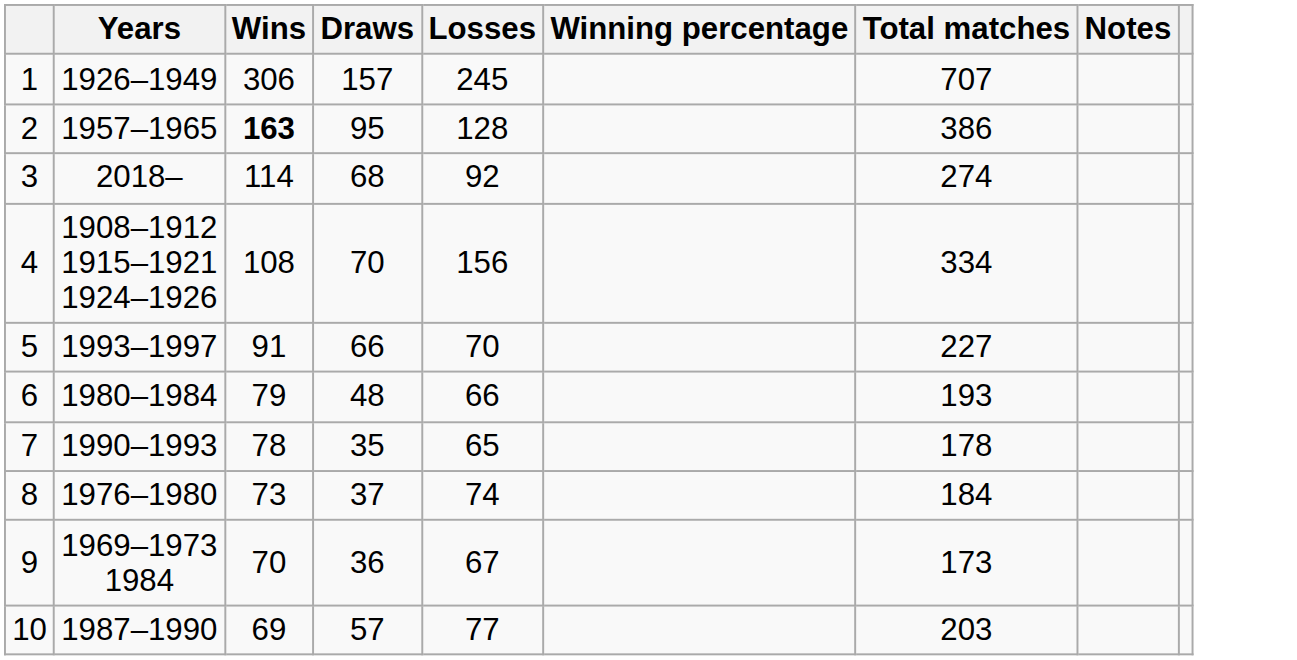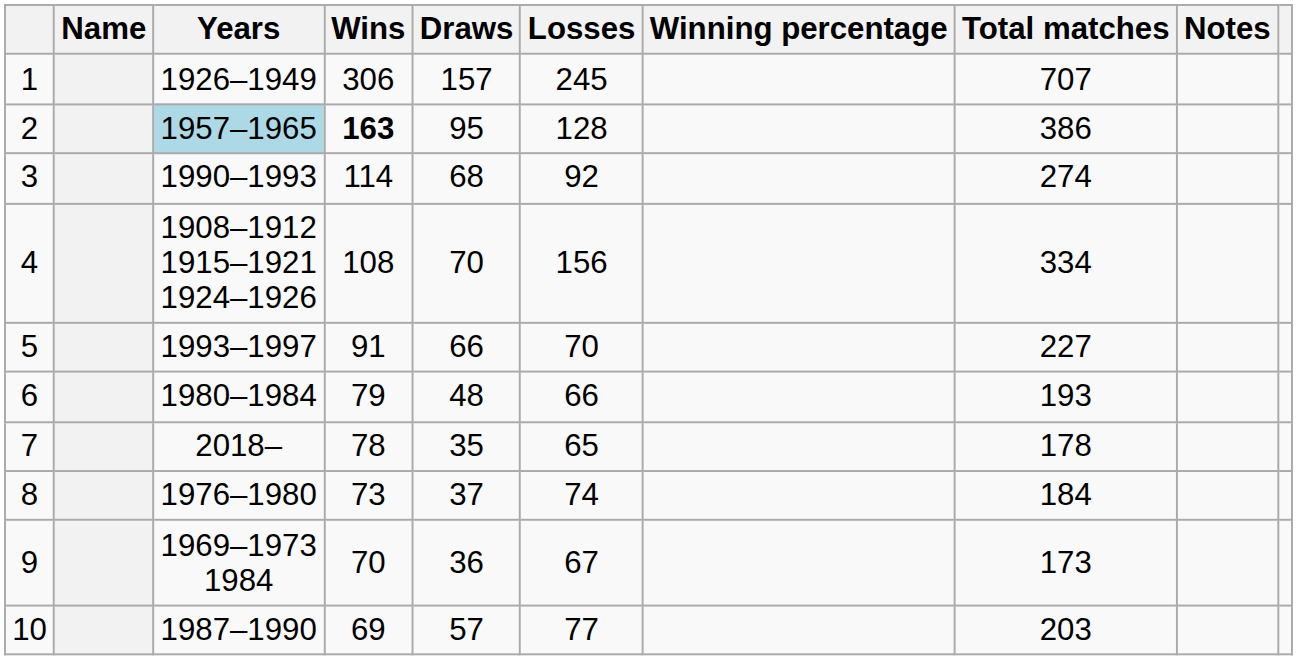+ column: Name
2 | Years: no background -> lightblue background
3 | Years: 2018– -> 1990–1993
7 | Years: 1990–1993 -> 2018–
